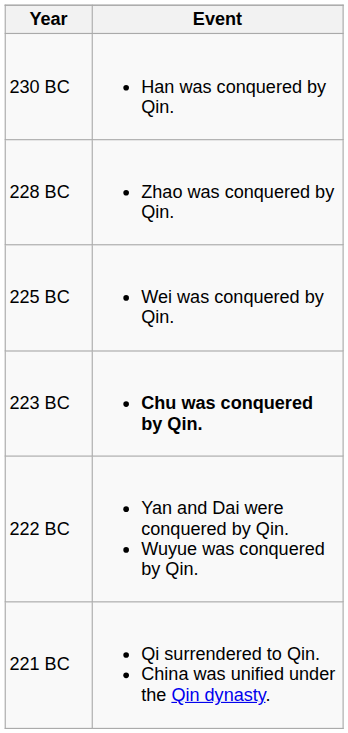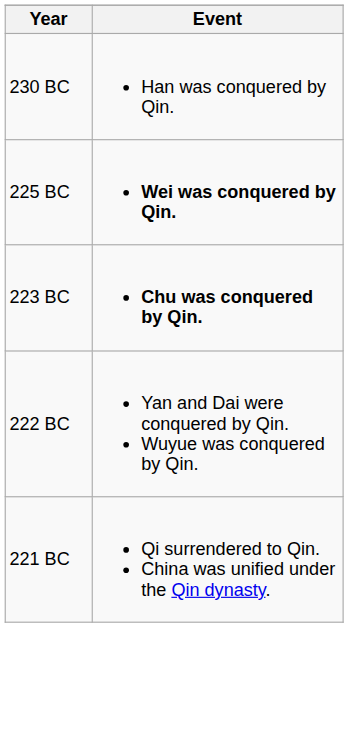- row: 228 BC | Zhao was conquered by Qin.
225 BC | Event: normal -> bold
